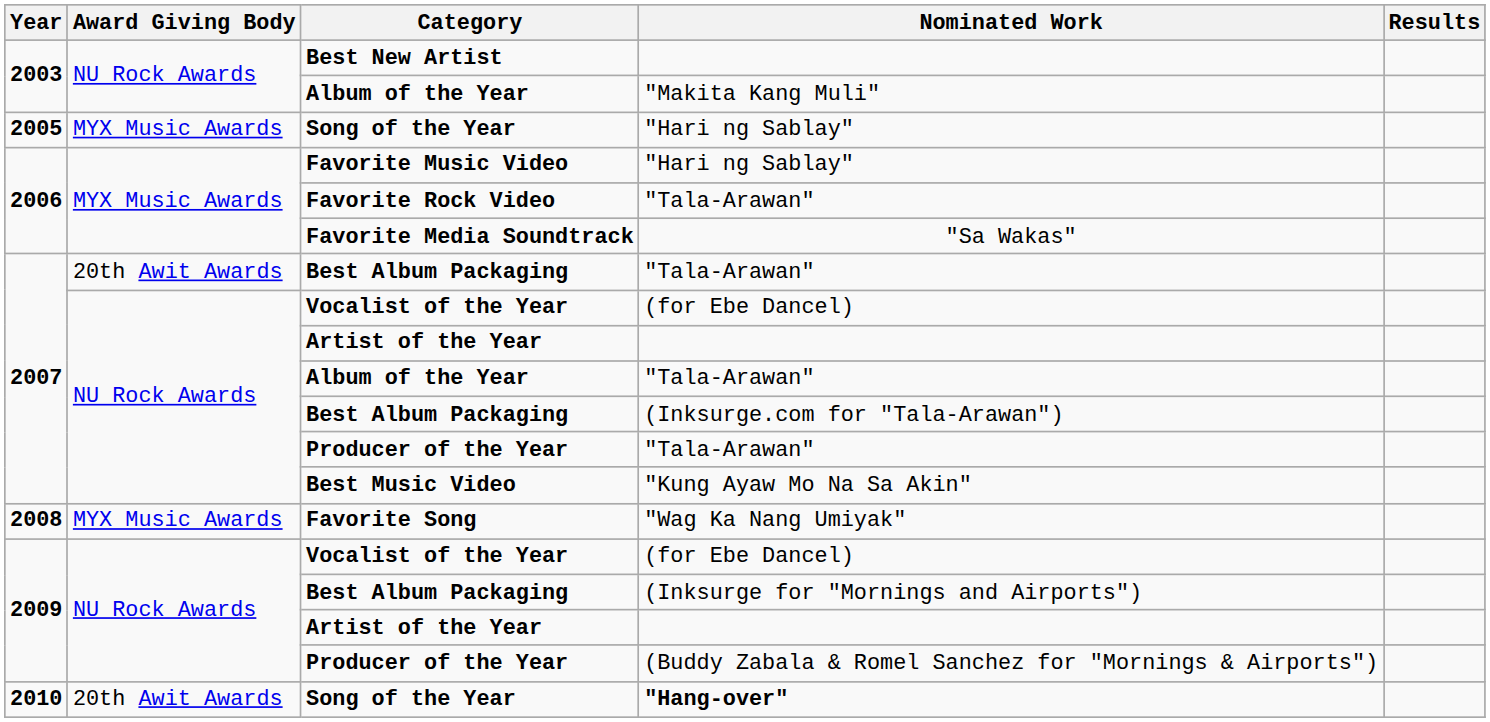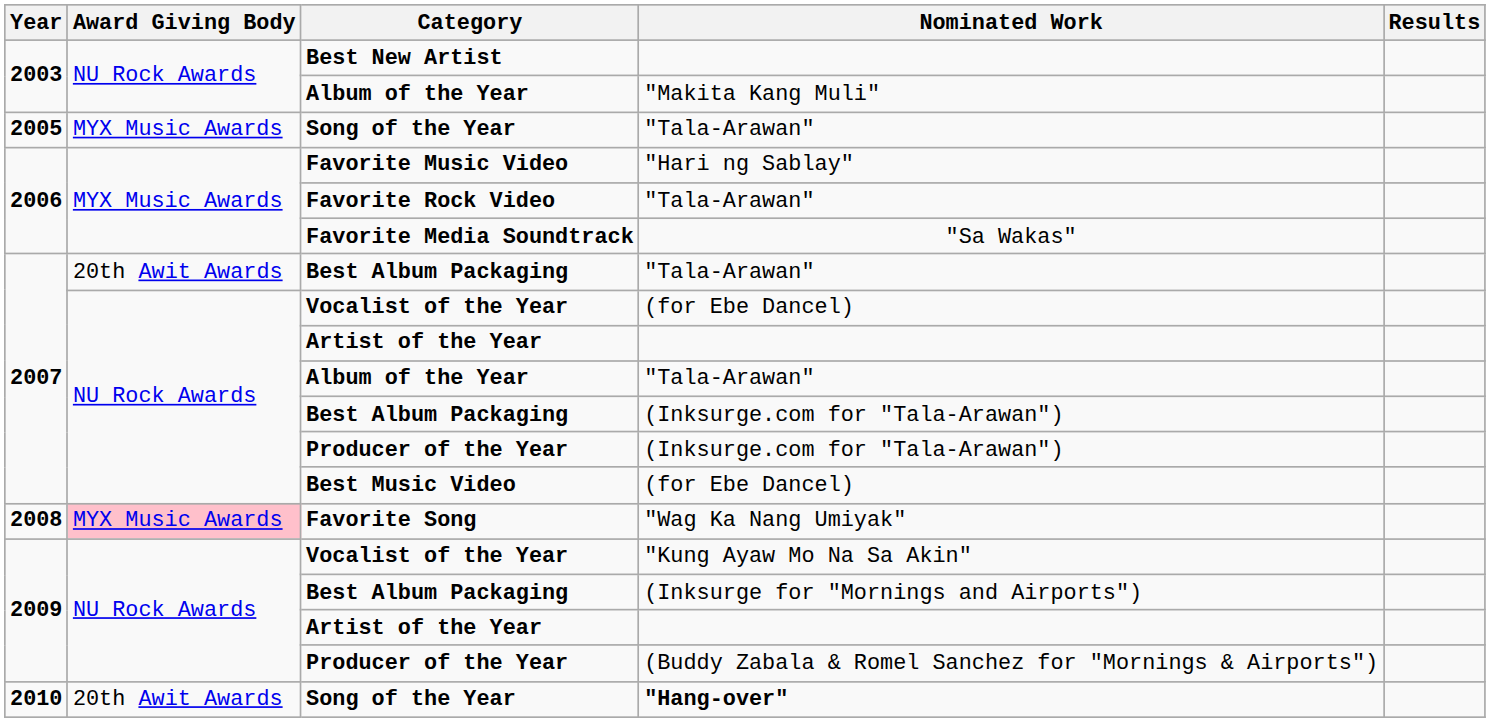2005 / Song of the Year | Nominated Work: "Hari ng Sablay" -> "Tala-Arawan"
2007 / Producer of the Year | Nominated Work: "Tala-Arawan" -> (Inksurge.com for "Tala-Arawan")
Best Music Video | Nominated Work: "Kung Ayaw Mo Na Sa Akin" -> (for Ebe Dancel)
Favorite Song | Award Giving Body: no background -> pink background
2009 / Vocalist of the Year | Nominated Work: (for Ebe Dancel) -> "Kung Ayaw Mo Na Sa Akin"
